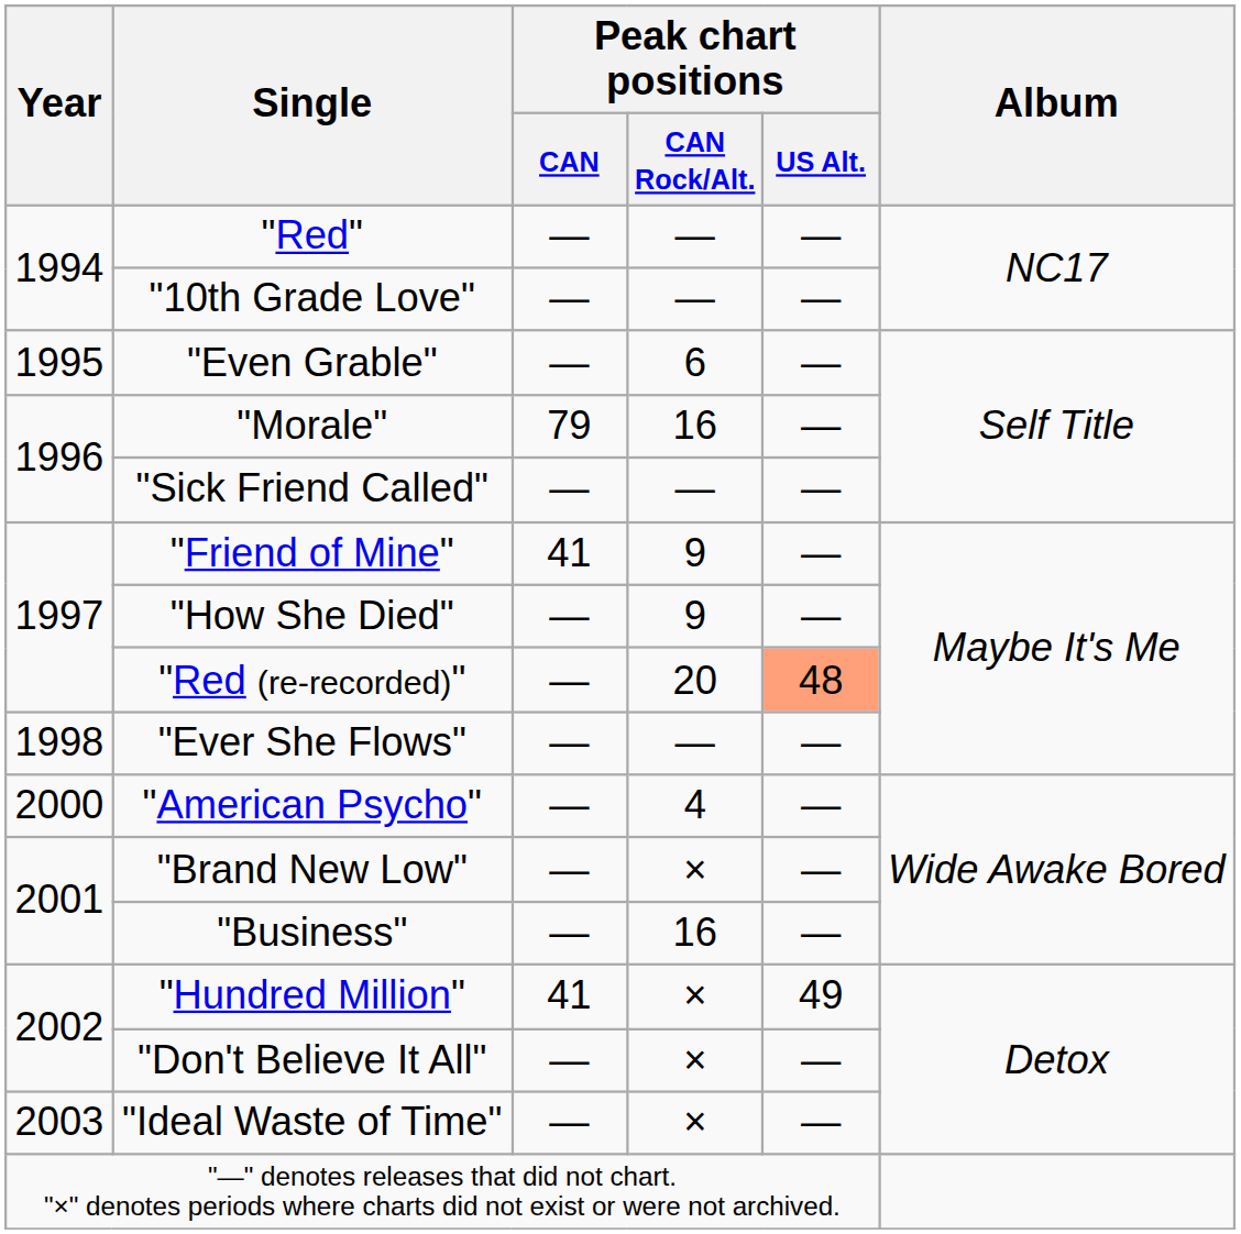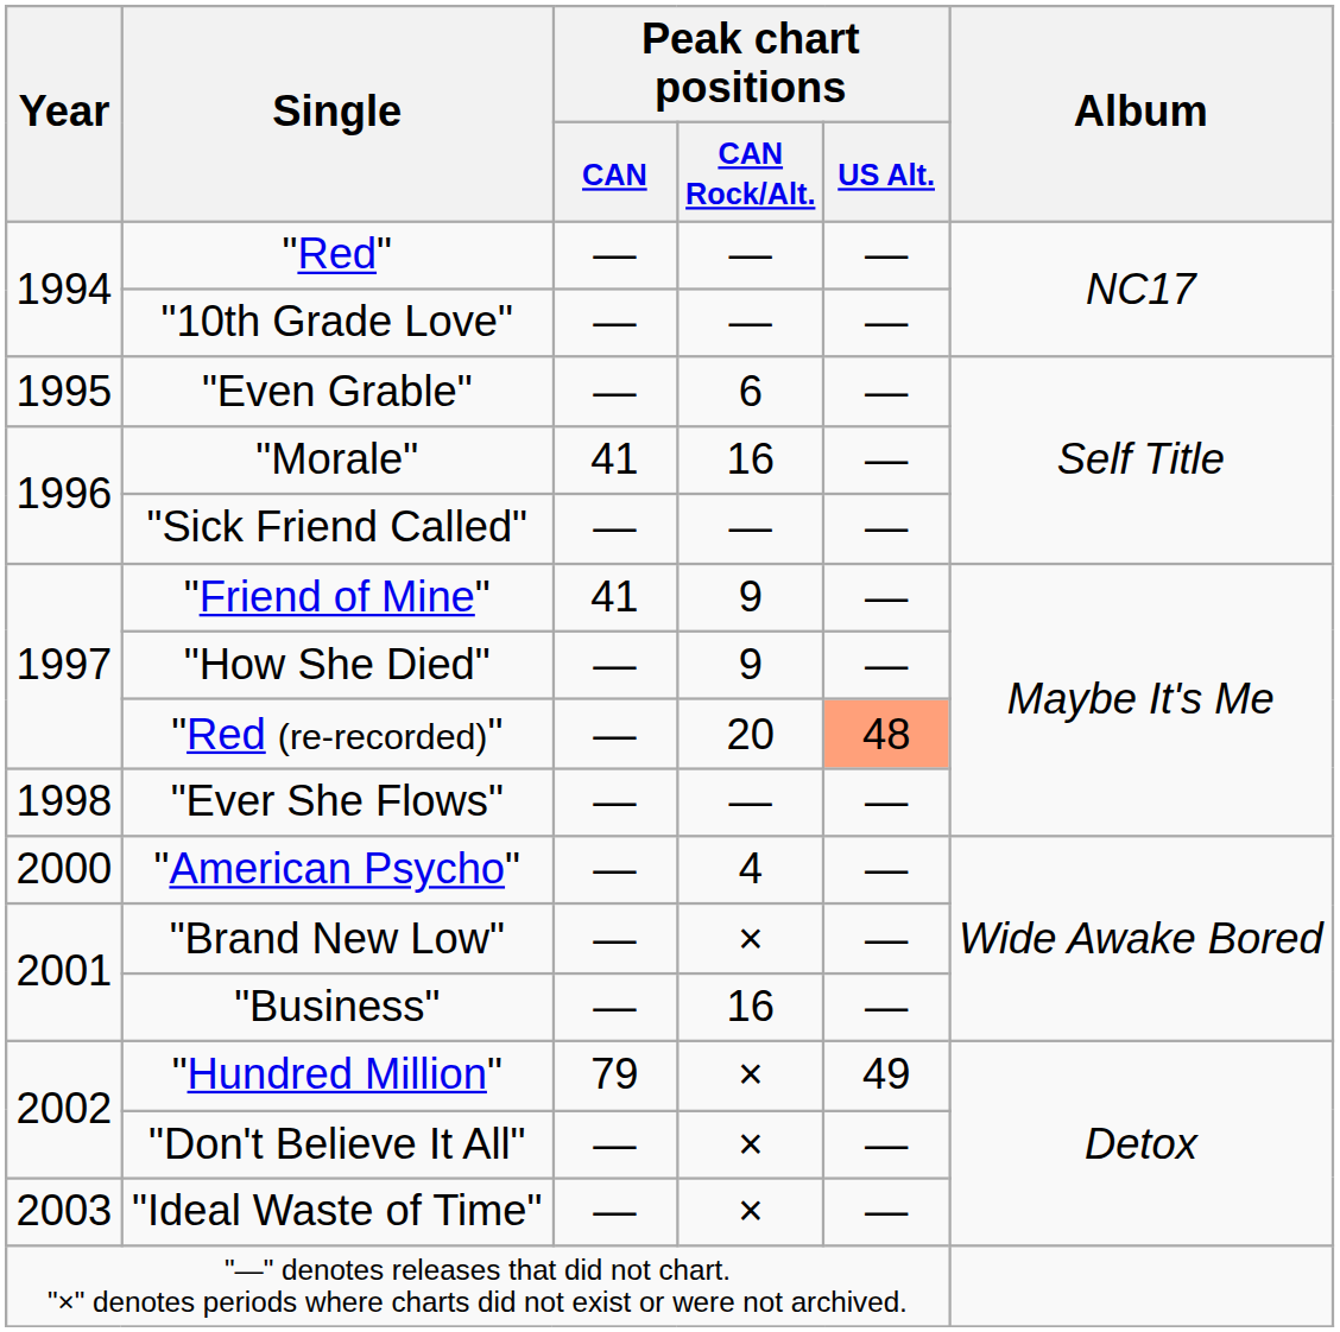"Morale" | Peak chart positions / CAN: 79 -> 41
"Hundred Million" | Peak chart positions / CAN: 41 -> 79
